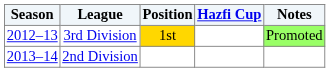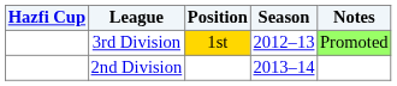columns swapped: Season <-> Hazfi Cup
